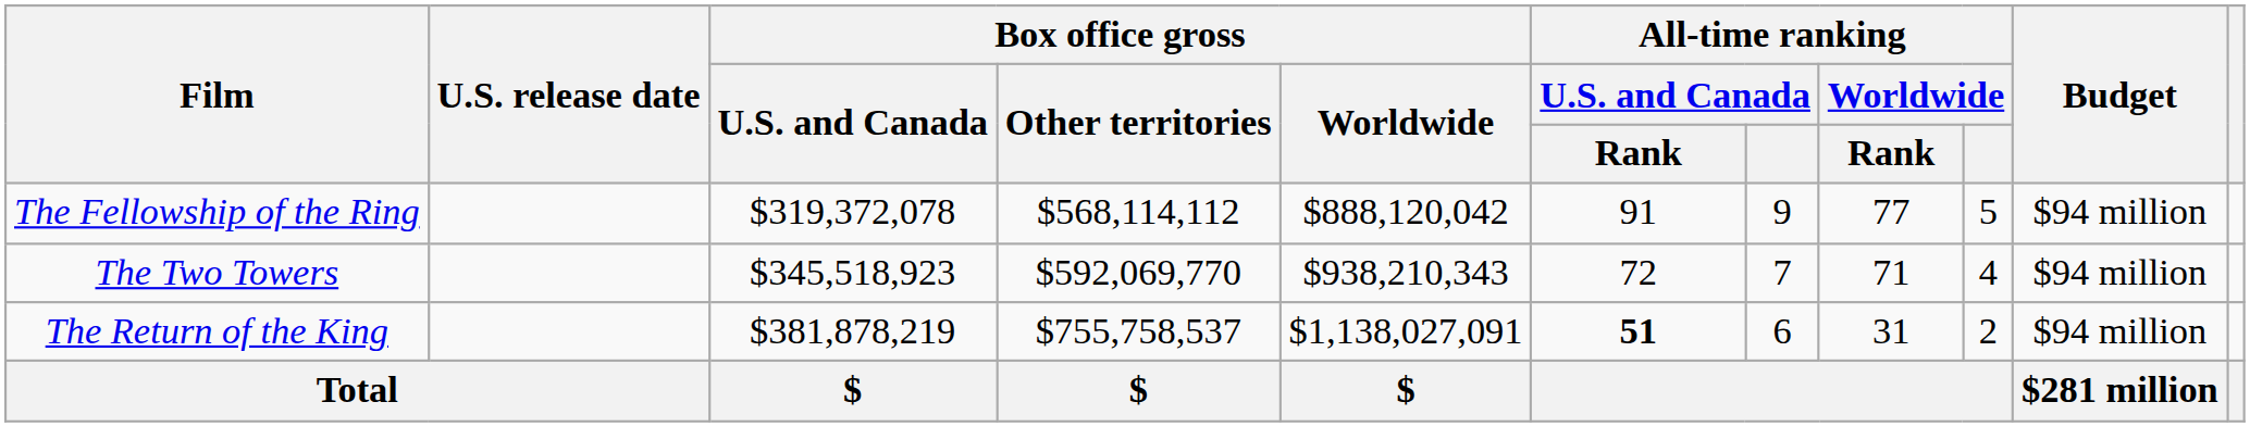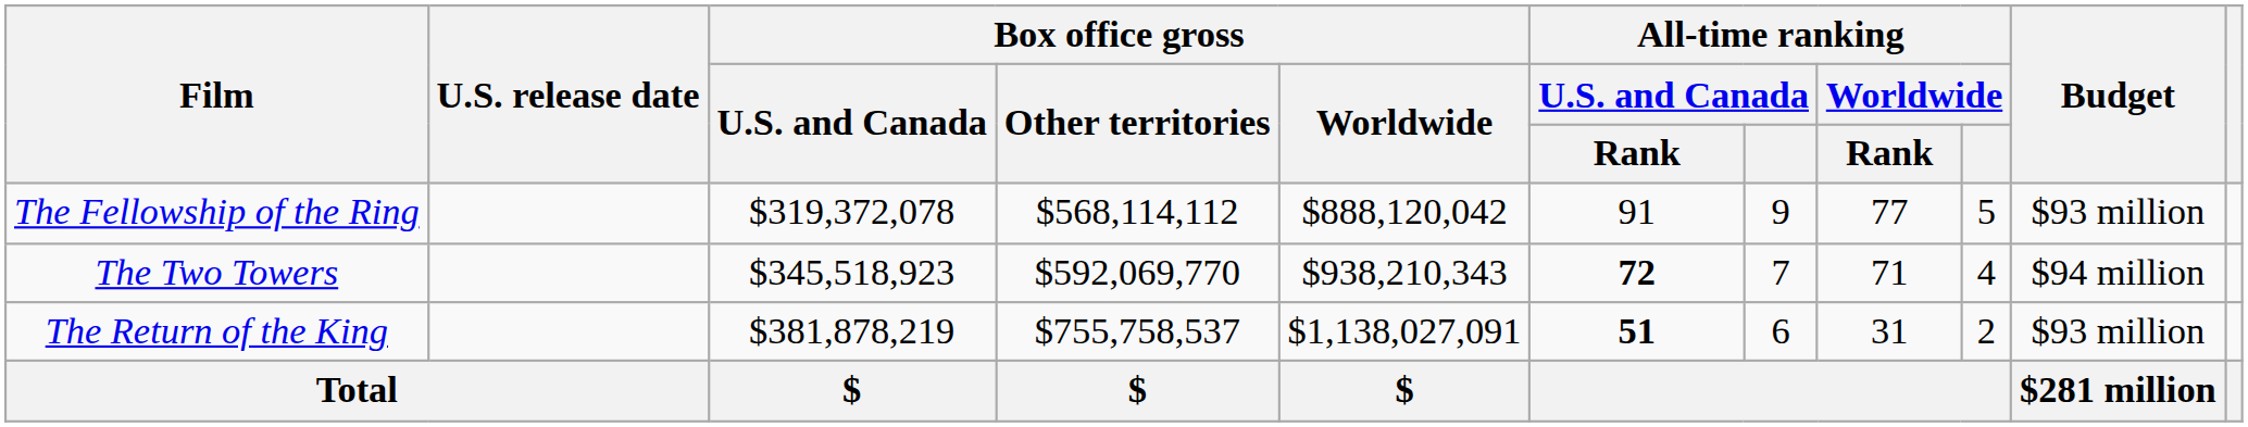The Fellowship of the Ring | Budget: $94 million -> $93 million
The Two Towers | All-time ranking / U.S. and Canada / Rank: normal -> bold
The Return of the King | Budget: $94 million -> $93 million
